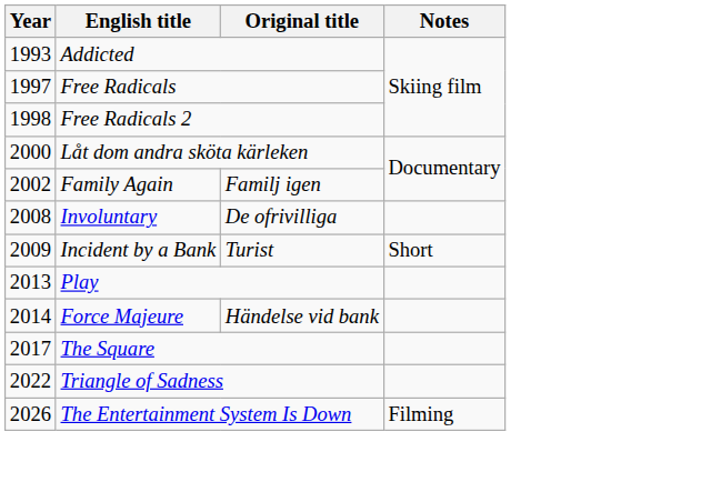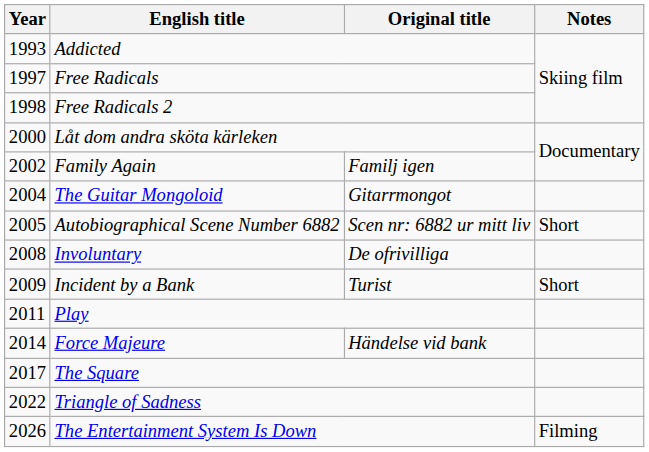+ row: 2004 | The Guitar Mongoloid | Gitarrmongot
+ row: 2005 | Autobiographical Scene Number 6882 | Scen nr: 6882 ur mitt liv | Short
Play | Year: 2013 -> 2011
